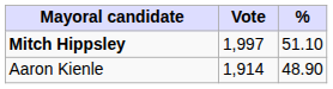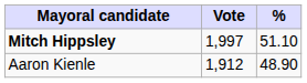Aaron Kienle | Vote: 1,914 -> 1,912
